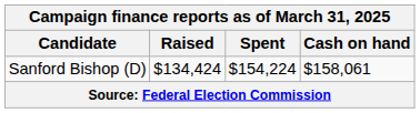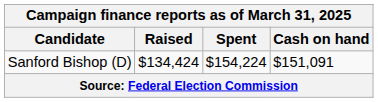Sanford Bishop (D) | Cash on hand: $158,061 -> $151,091
